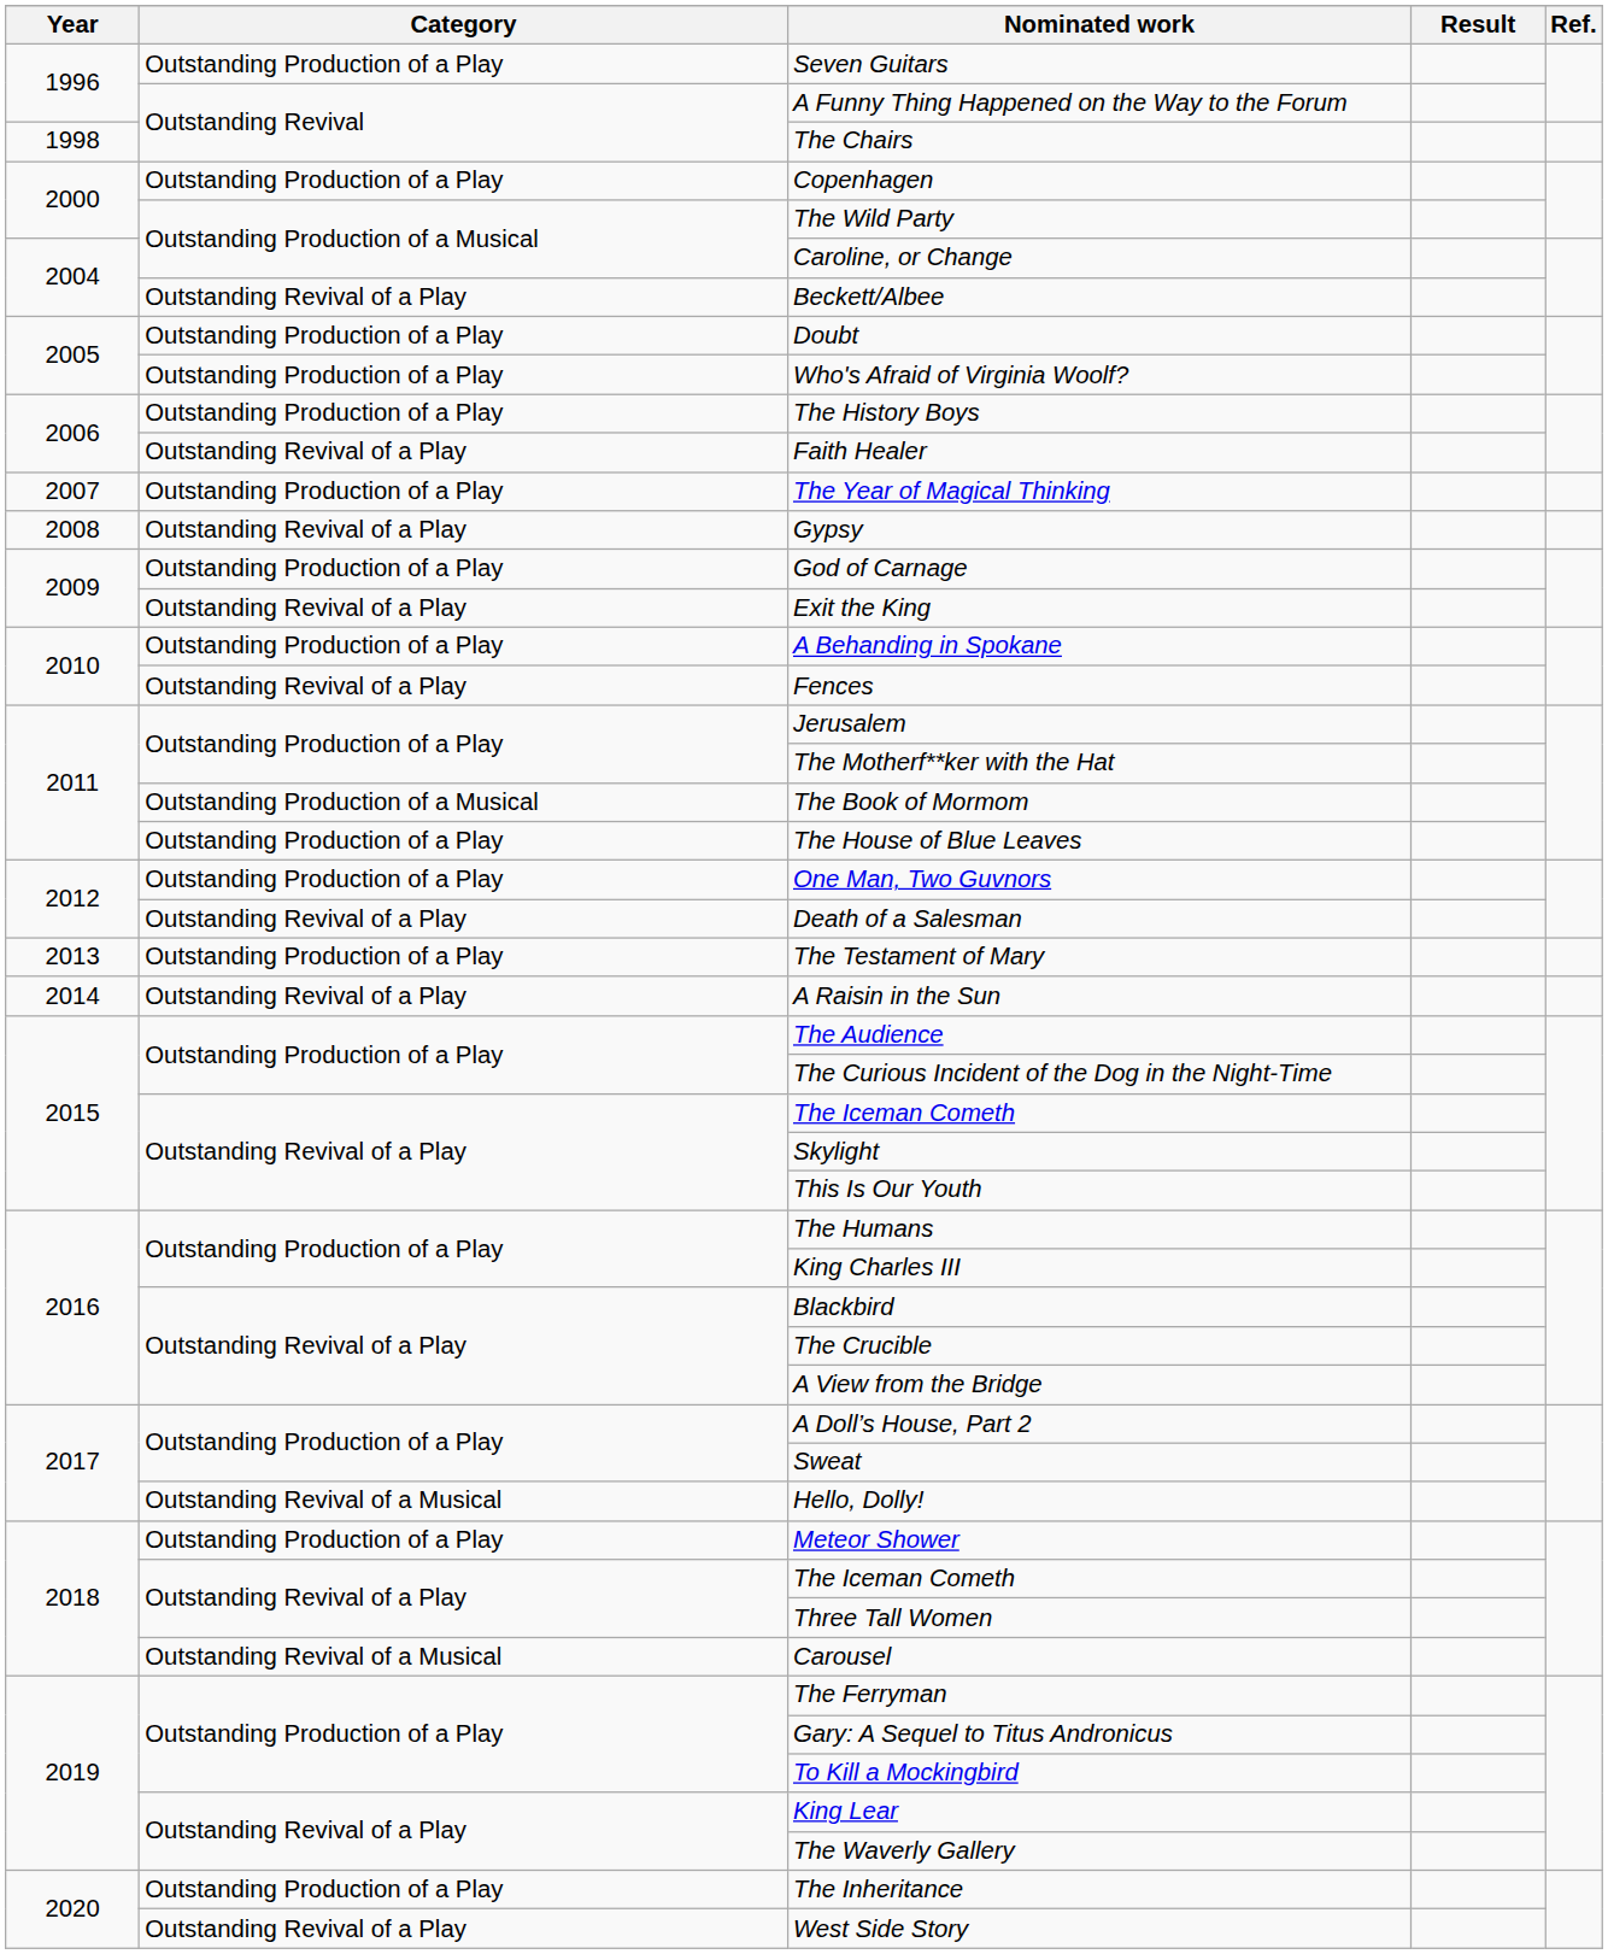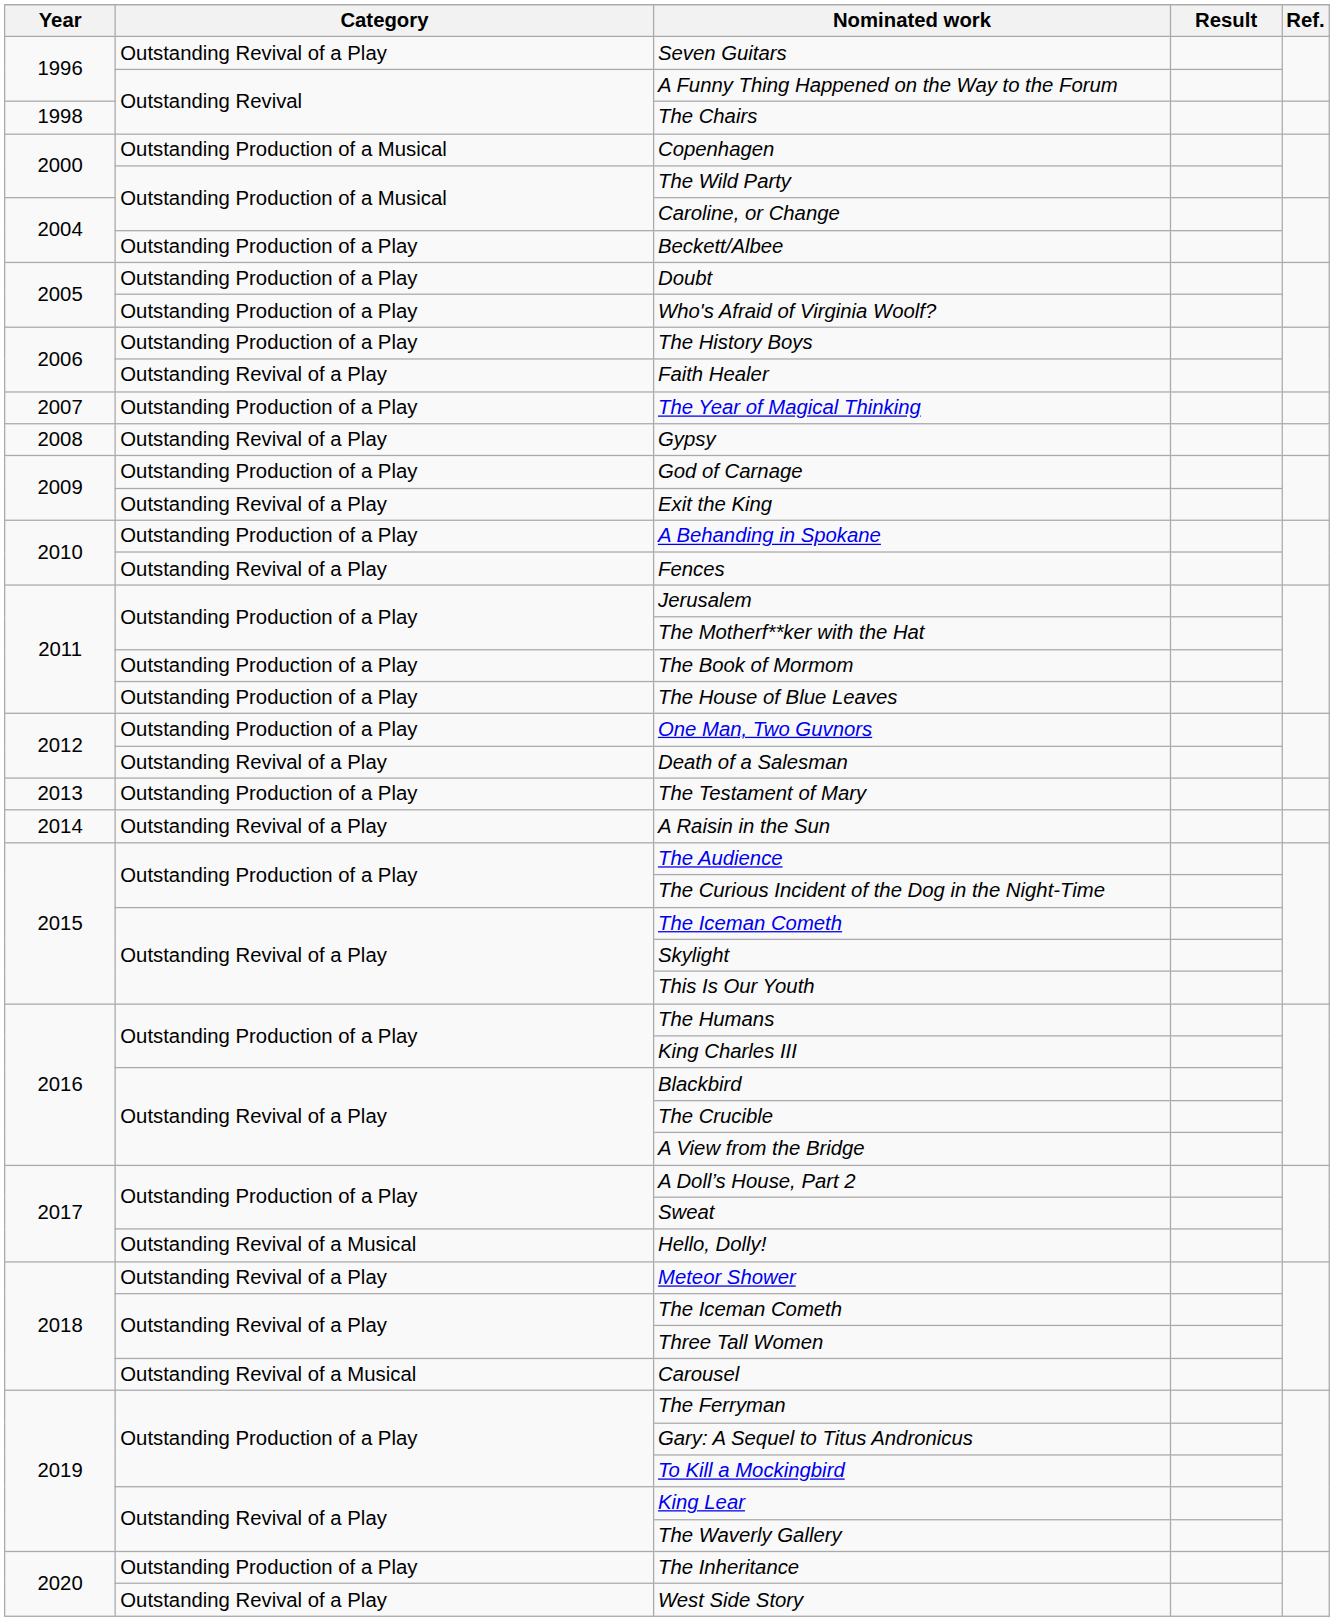Seven Guitars | Category: Outstanding Production of a Play -> Outstanding Revival of a Play
Copenhagen | Category: Outstanding Production of a Play -> Outstanding Production of a Musical
Beckett/Albee | Category: Outstanding Revival of a Play -> Outstanding Production of a Play
The Book of Mormom | Category: Outstanding Production of a Musical -> Outstanding Production of a Play
Meteor Shower | Category: Outstanding Production of a Play -> Outstanding Revival of a Play
